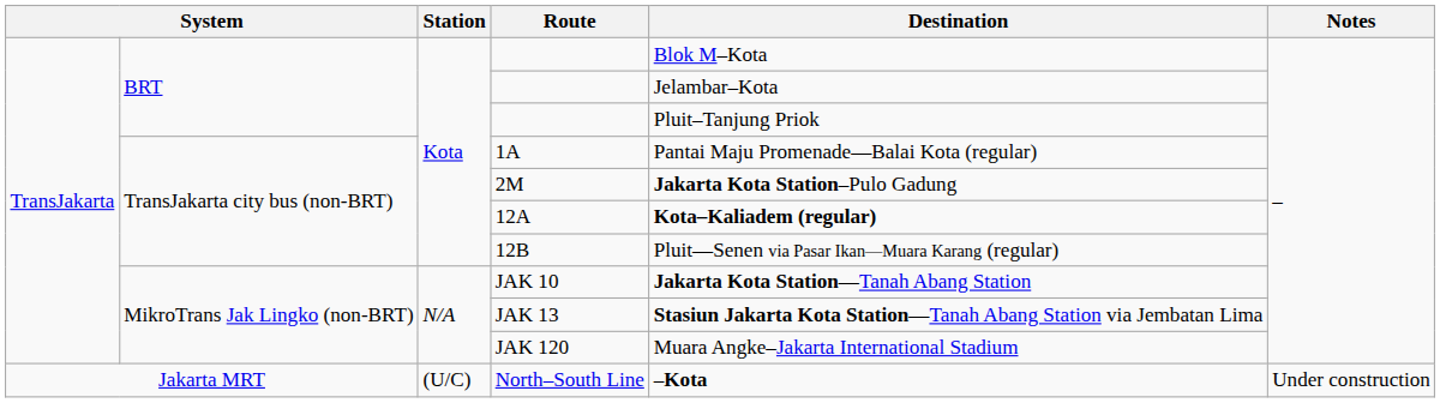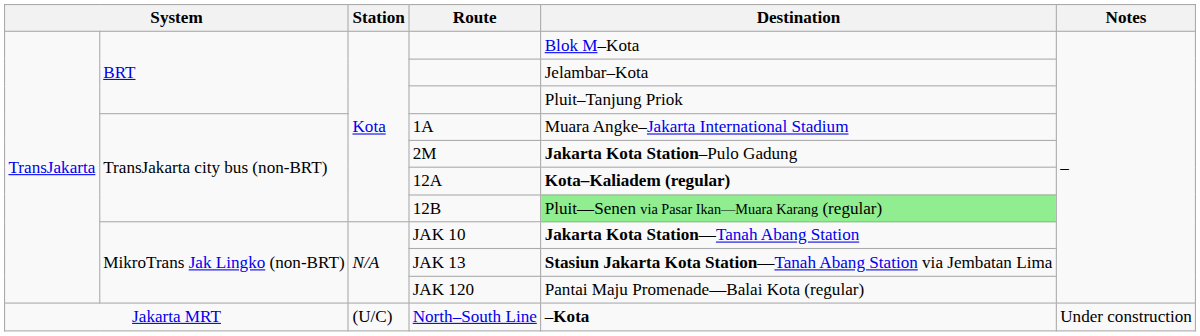1A | Destination: Pantai Maju Promenade—Balai Kota (regular) -> Muara Angke–Jakarta International Stadium
12B | Destination: no background -> lightgreen background
JAK 120 | Destination: Muara Angke–Jakarta International Stadium -> Pantai Maju Promenade—Balai Kota (regular)
